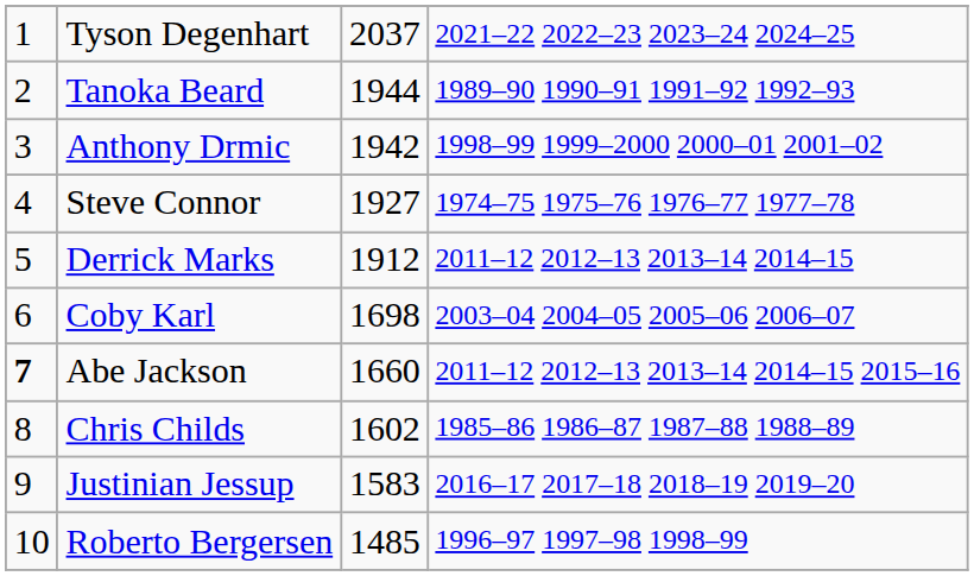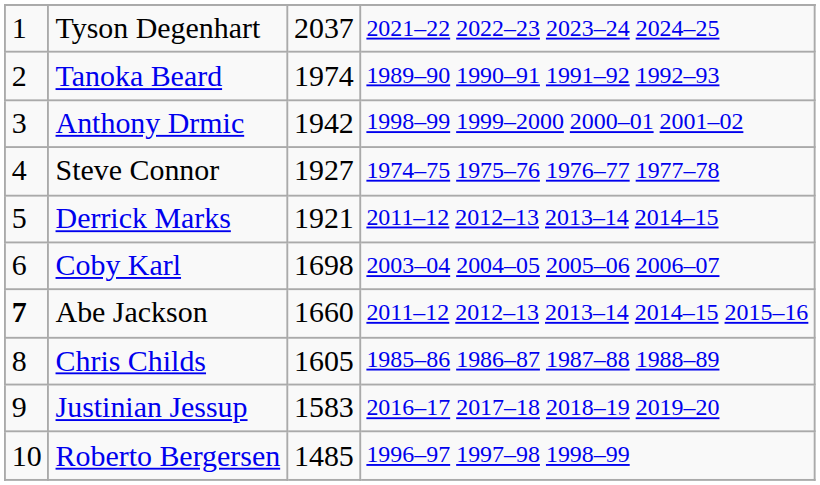Tanoka Beard | column 3: 1944 -> 1974
Derrick Marks | column 3: 1912 -> 1921
Chris Childs | column 3: 1602 -> 1605
